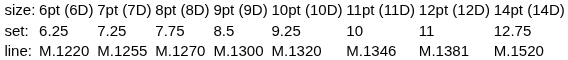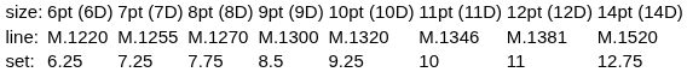rows swapped: set: <-> line:
